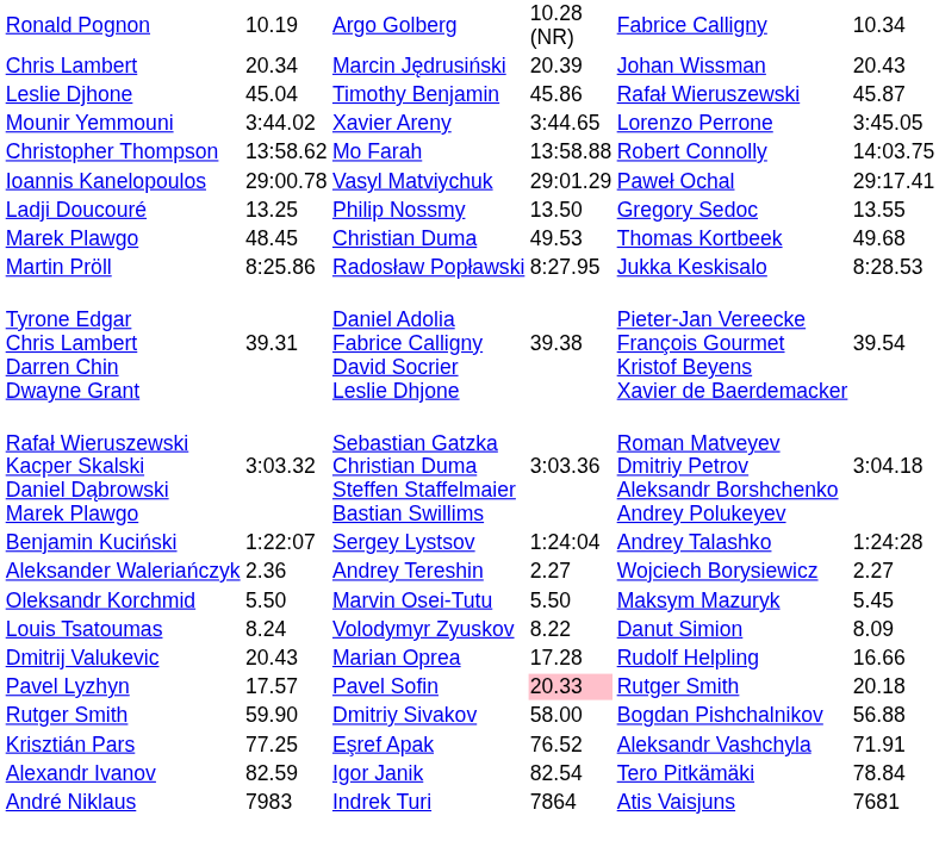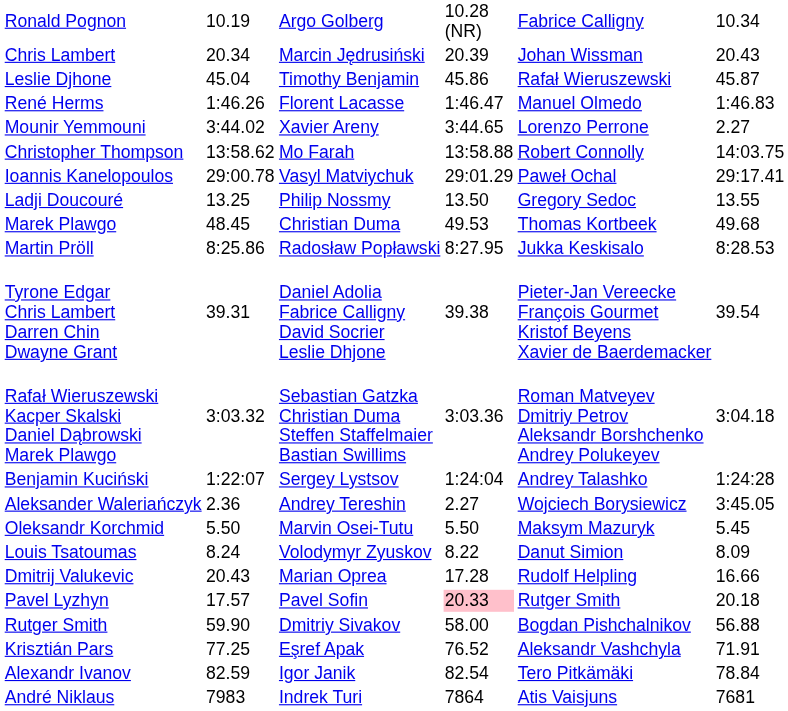+ row: René Herms | 1:46.26 | Florent Lacasse | 1:46.47 | Manuel Olmedo | 1:46.83
Mounir Yemmouni | column 7: 3:45.05 -> 2.27
Aleksander Waleriańczyk | column 7: 2.27 -> 3:45.05
